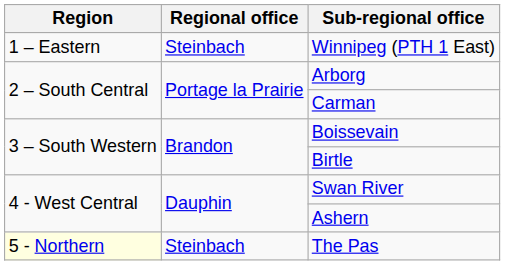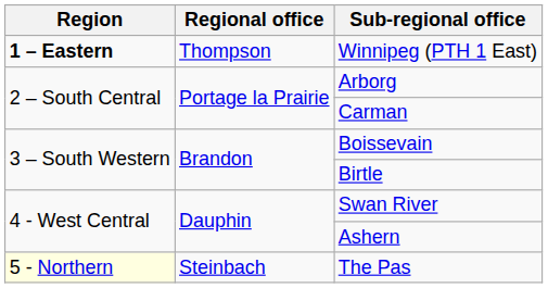Winnipeg (PTH 1 East) | Region: normal -> bold
Winnipeg (PTH 1 East) | Regional office: Steinbach -> Thompson
